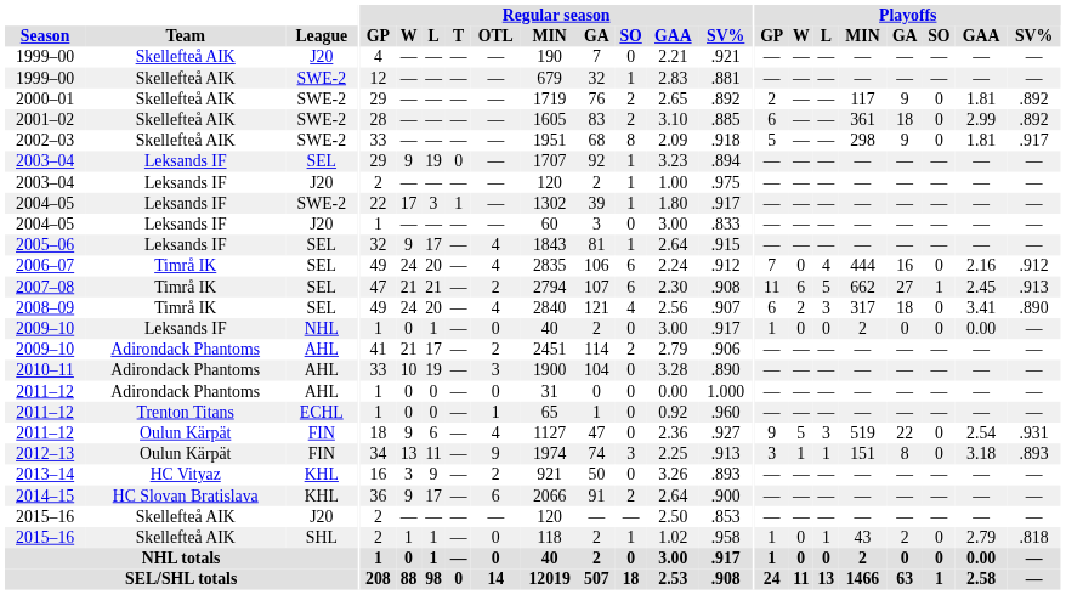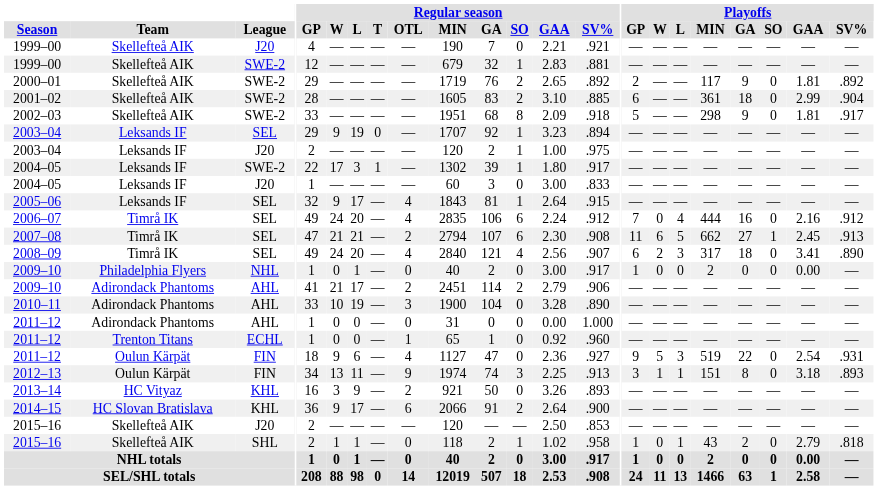2001–02 | Playoffs / SV%: .892 -> .904
2009–10 / NHL | Team: Leksands IF -> Philadelphia Flyers
